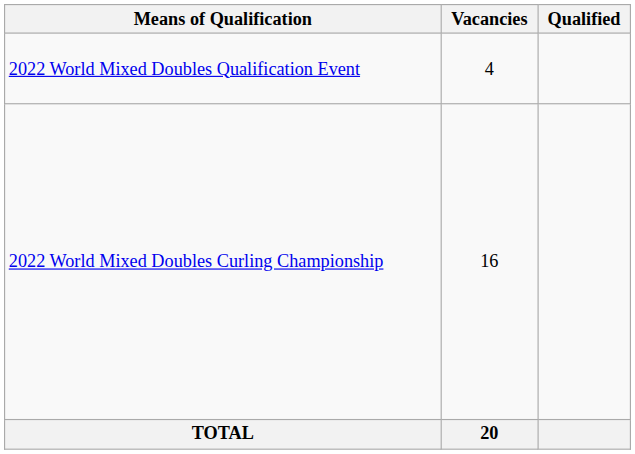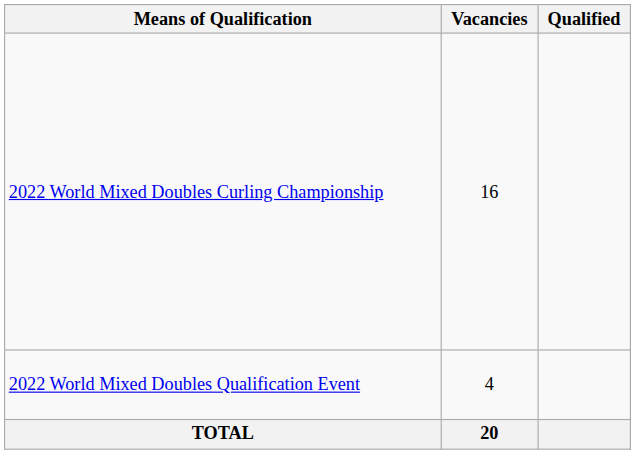rows swapped: 2022 World Mixed Doubles Curling Championship <-> 2022 World Mixed Doubles Qualification Event
